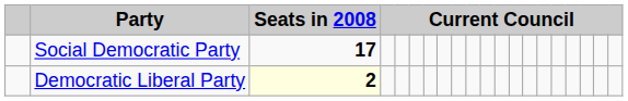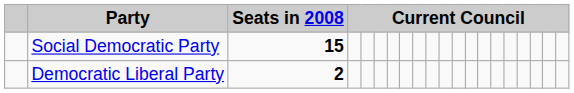Social Democratic Party | Seats in 2008: 17 -> 15
Democratic Liberal Party | Seats in 2008: lightyellow background -> no background
